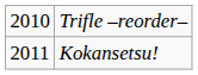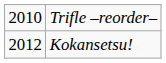Kokansetsu! | column 1: 2011 -> 2012
